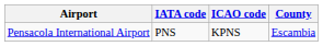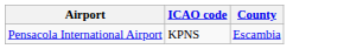- column: IATA code | PNS
